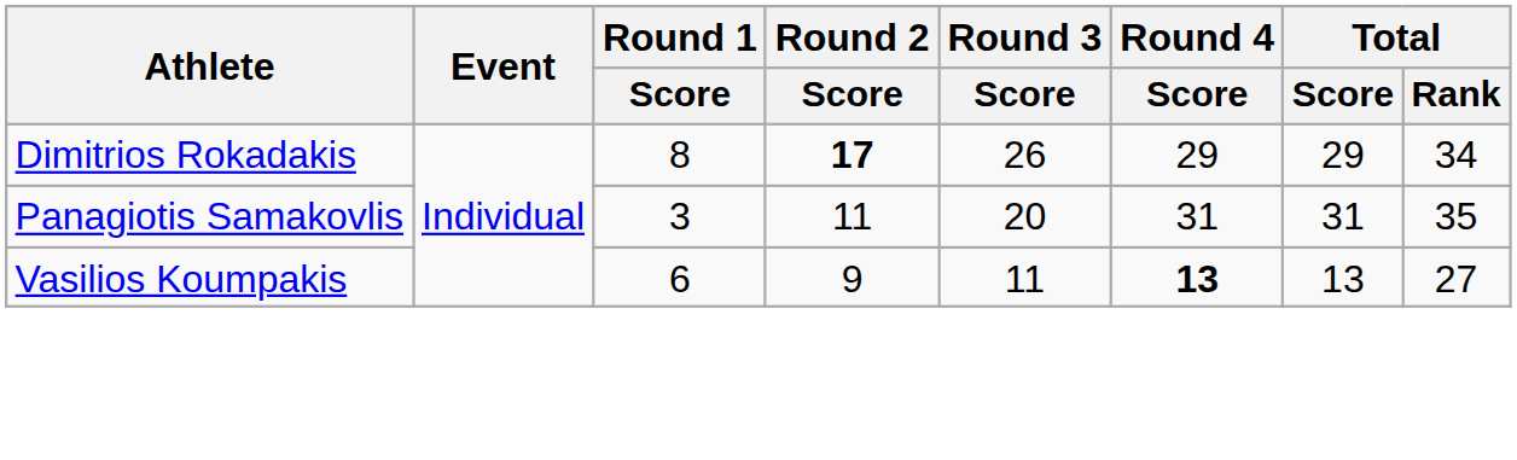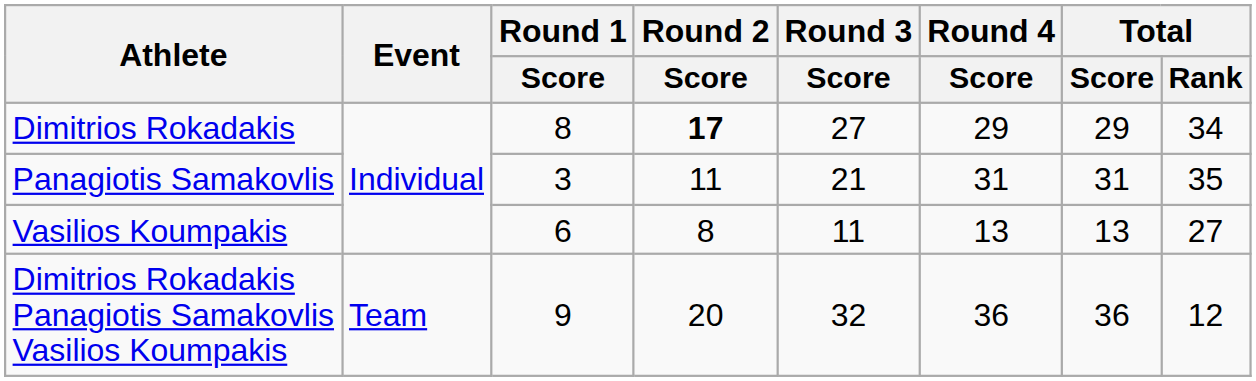Dimitrios Rokadakis | Round 3 / Score: 26 -> 27
Panagiotis Samakovlis | Round 3 / Score: 20 -> 21
Vasilios Koumpakis | Round 2 / Score: 9 -> 8
Vasilios Koumpakis | Round 4 / Score: bold -> normal
+ row: Dimitrios Rokadakis Panagiotis Samakovlis Vasilios Koumpakis | Team | 9 | 20 | 32 | 36 | 36 | 12
